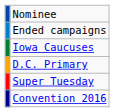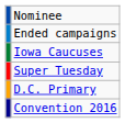rows swapped: Super Tuesday <-> D.C. Primary
